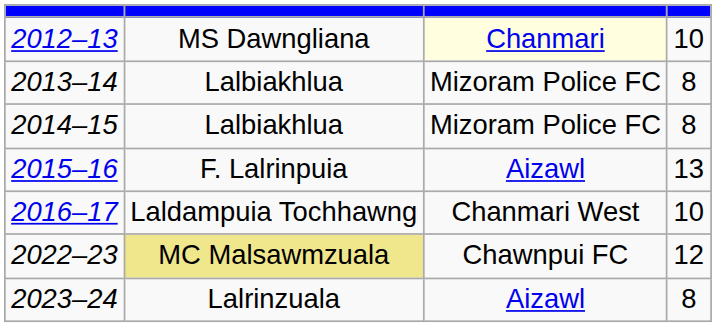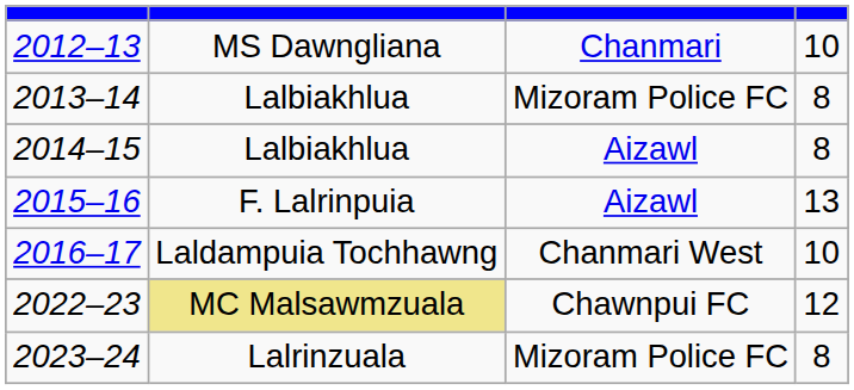2012–13 | column 3: lightyellow background -> no background
2014–15 | column 3: Mizoram Police FC -> Aizawl
2023–24 | column 3: Aizawl -> Mizoram Police FC
